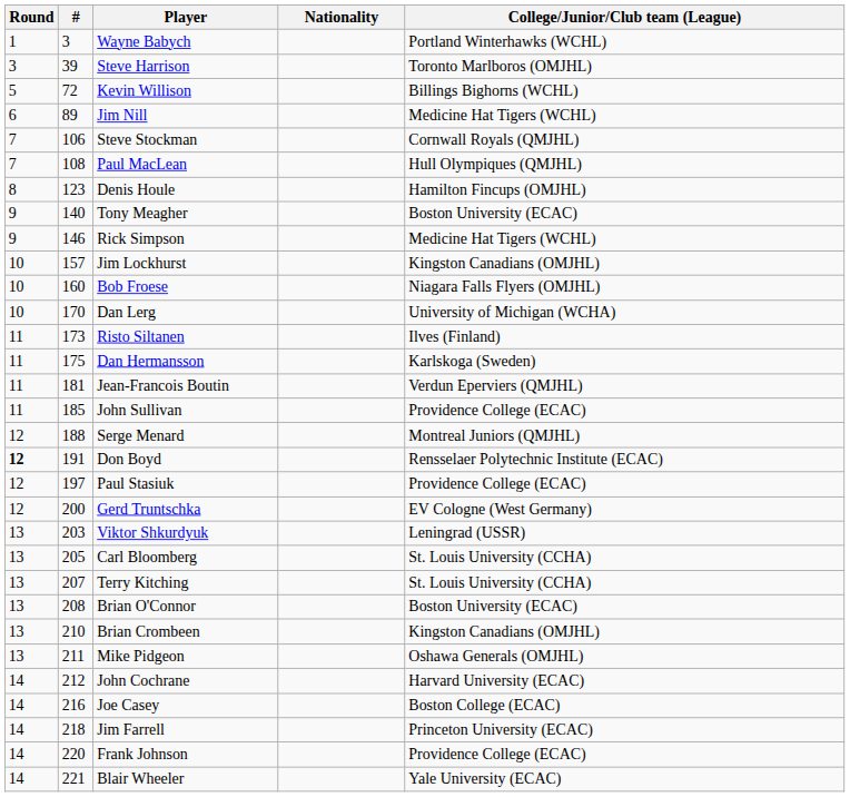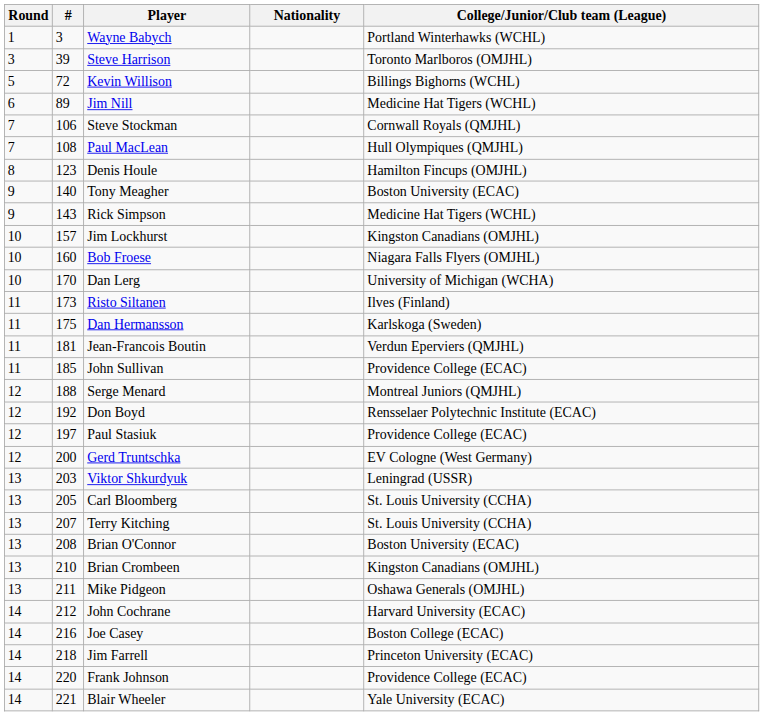Rick Simpson | #: 146 -> 143
Don Boyd | Round: bold -> normal
Don Boyd | #: 191 -> 192
